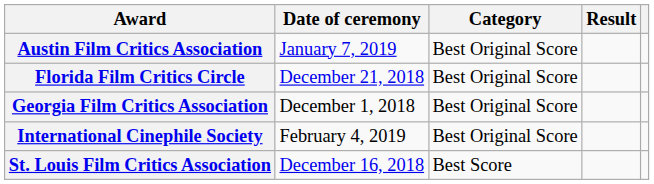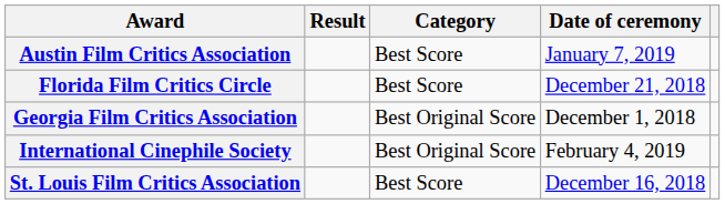columns swapped: Date of ceremony <-> Result
Austin Film Critics Association | Category: Best Original Score -> Best Score
Florida Film Critics Circle | Category: Best Original Score -> Best Score
